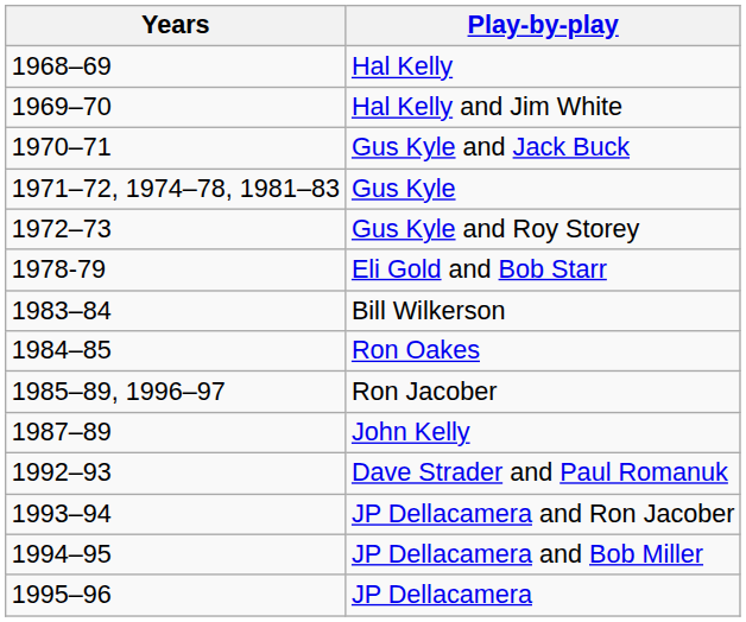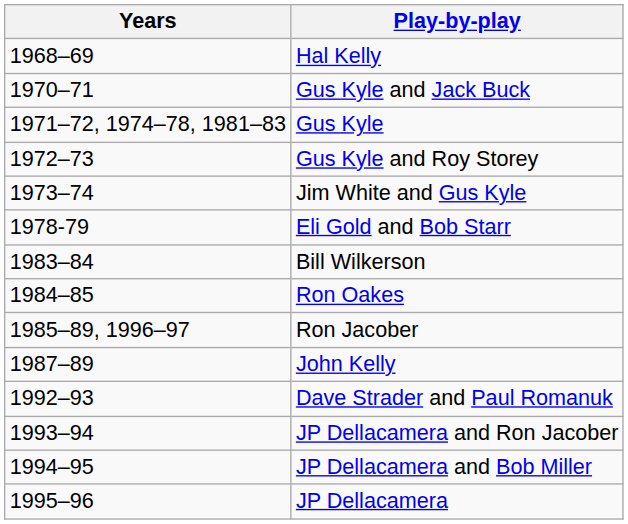- row: 1969–70 | Hal Kelly and Jim White
+ row: 1973–74 | Jim White and Gus Kyle
